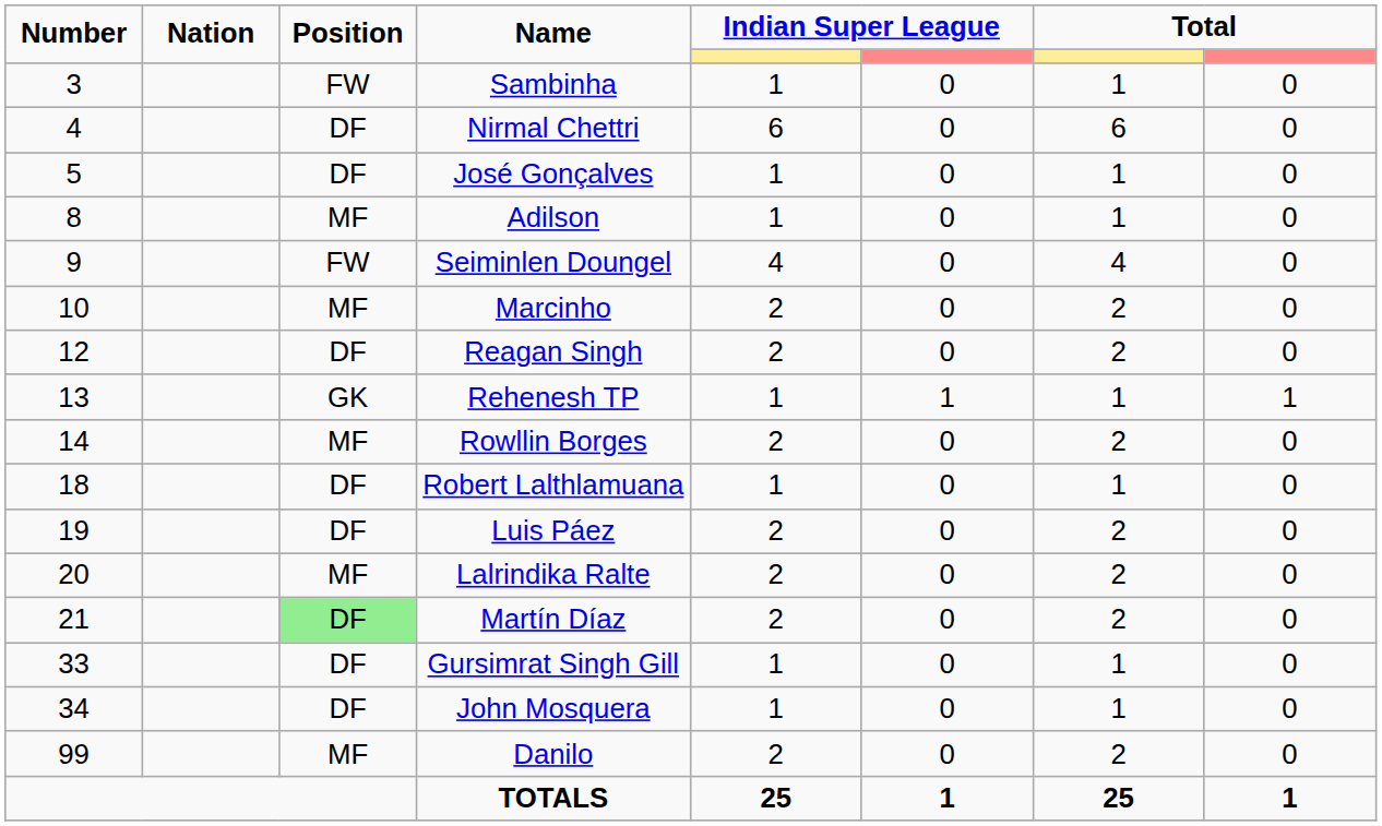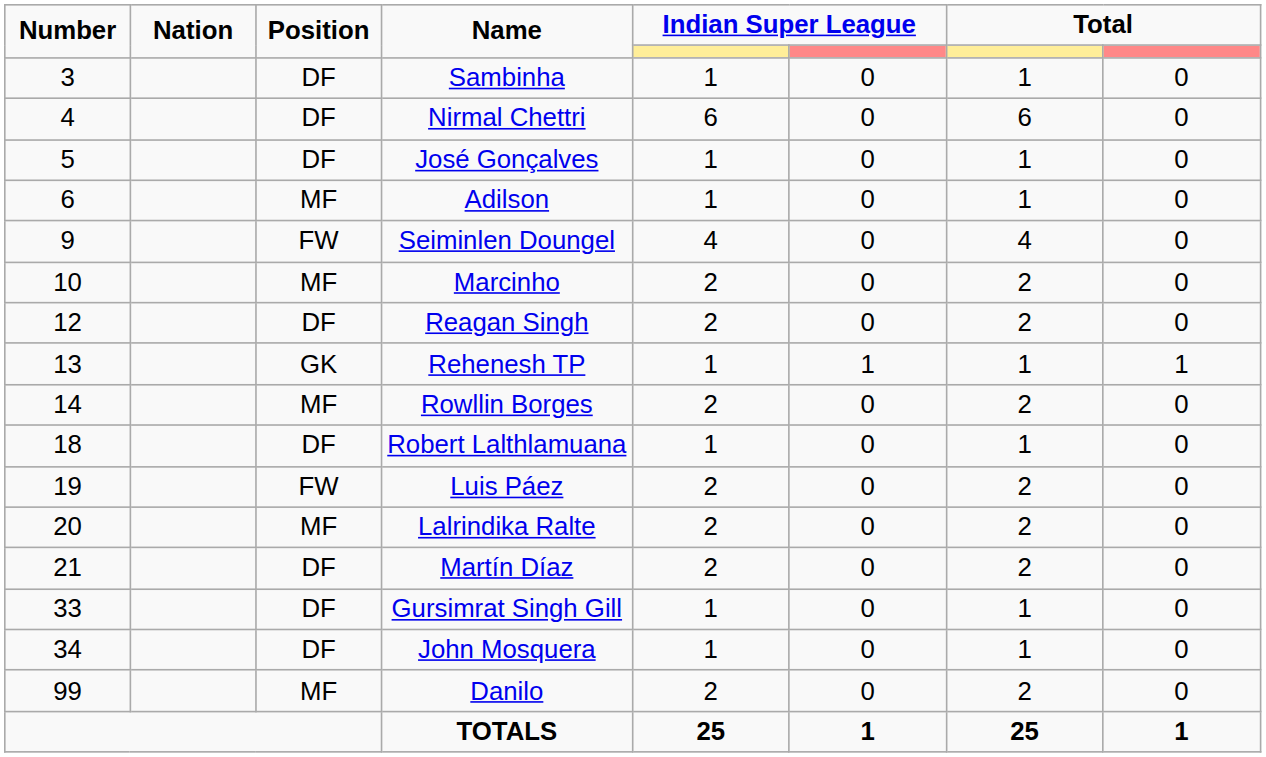Sambinha | Position: FW -> DF
Adilson | Number: 8 -> 6
Luis Páez | Position: DF -> FW
Martín Díaz | Position: lightgreen background -> no background
